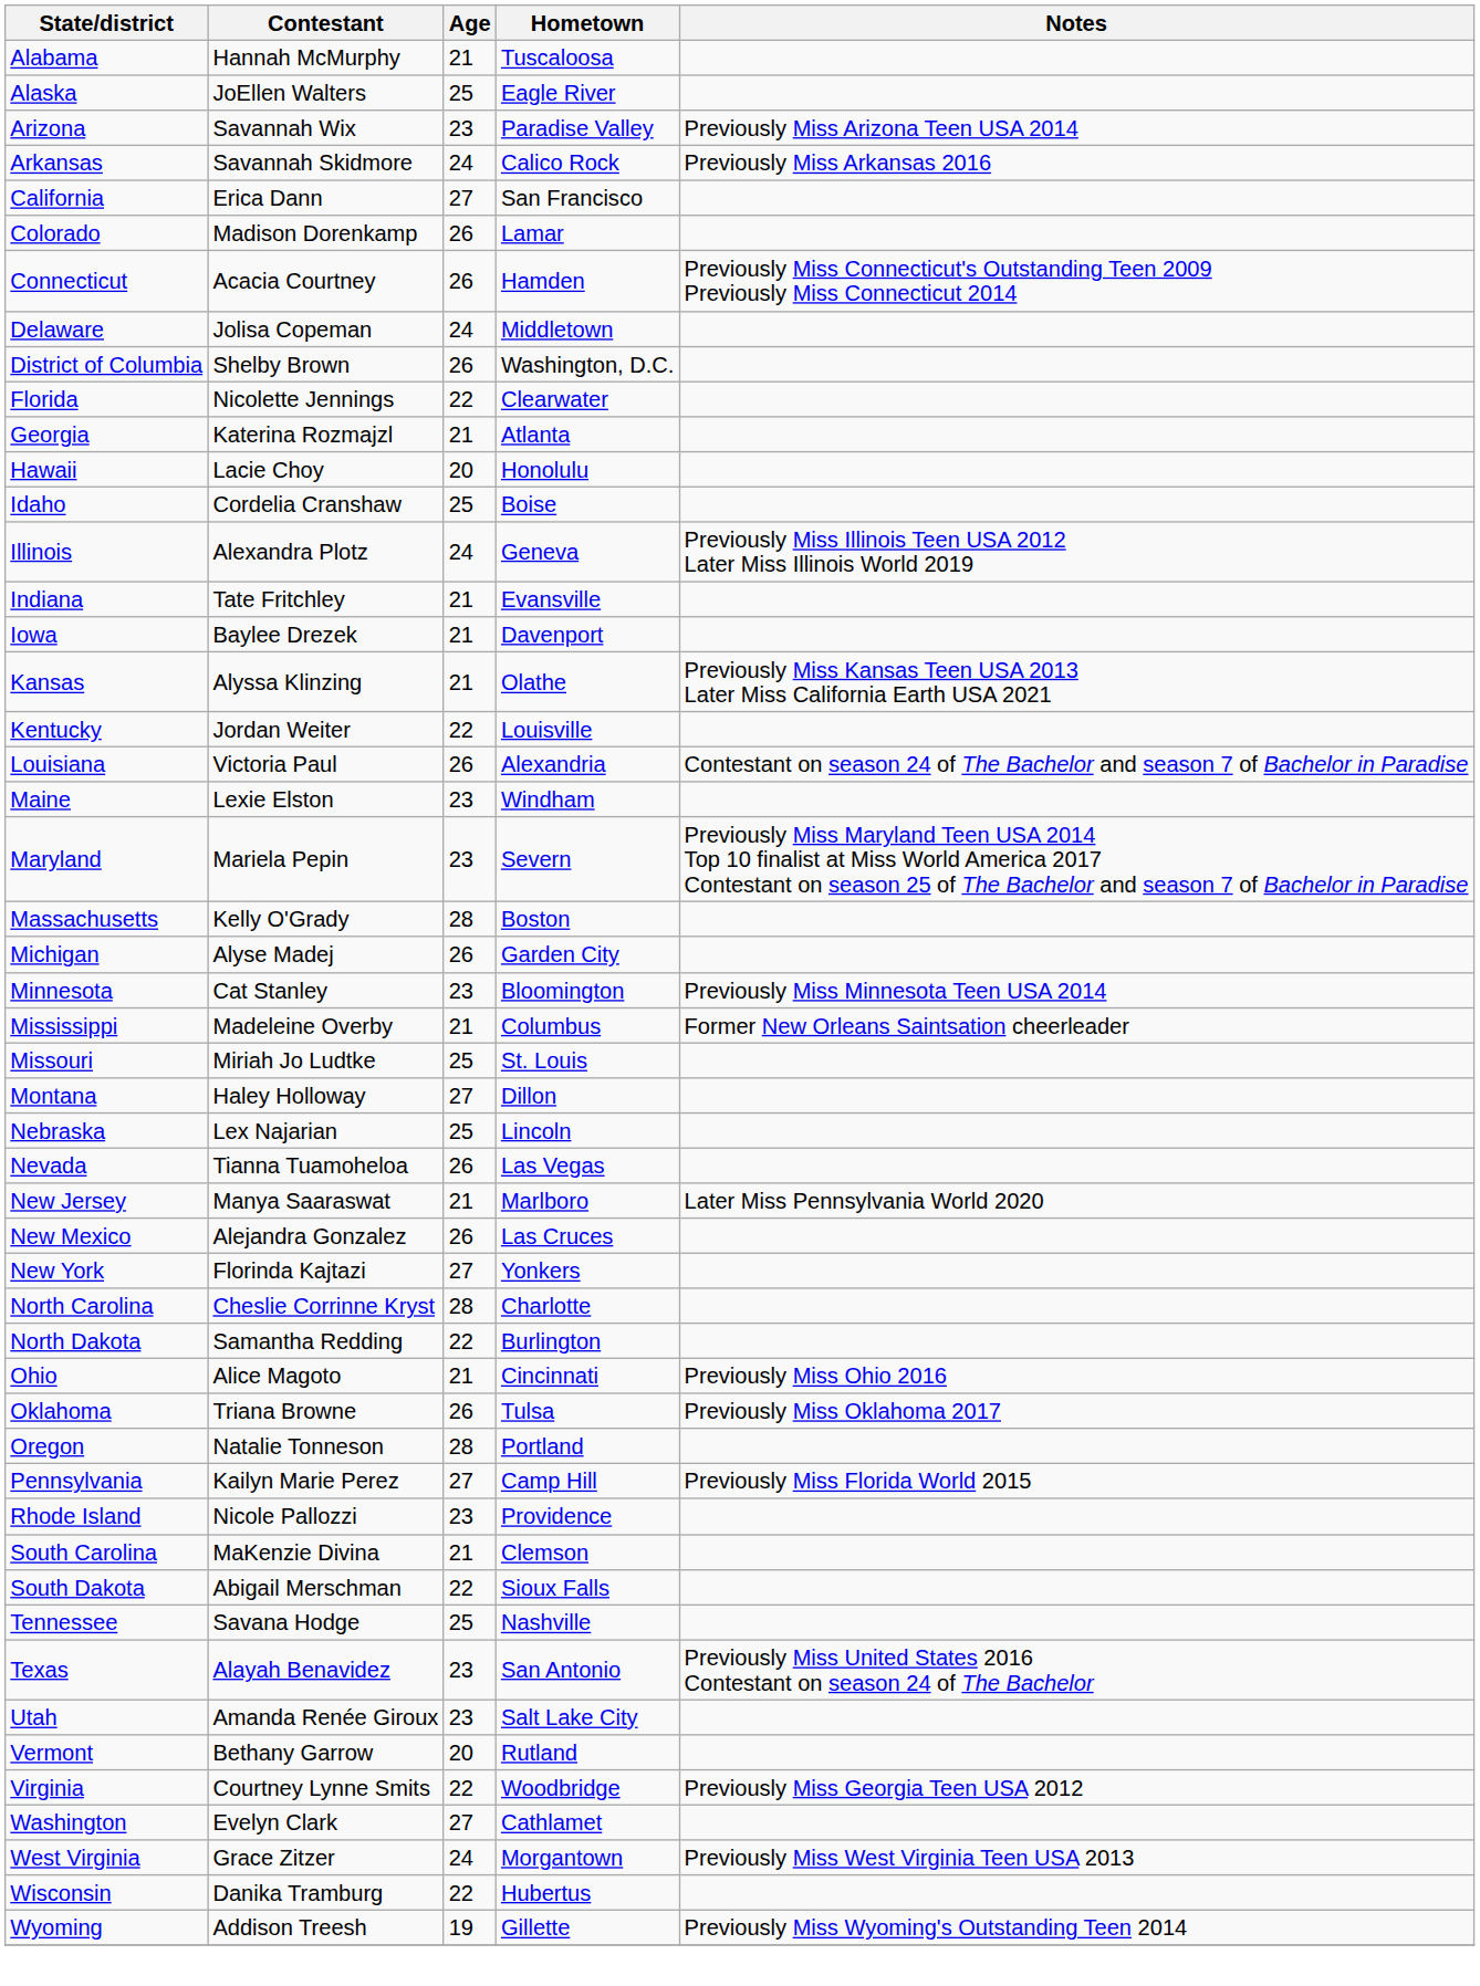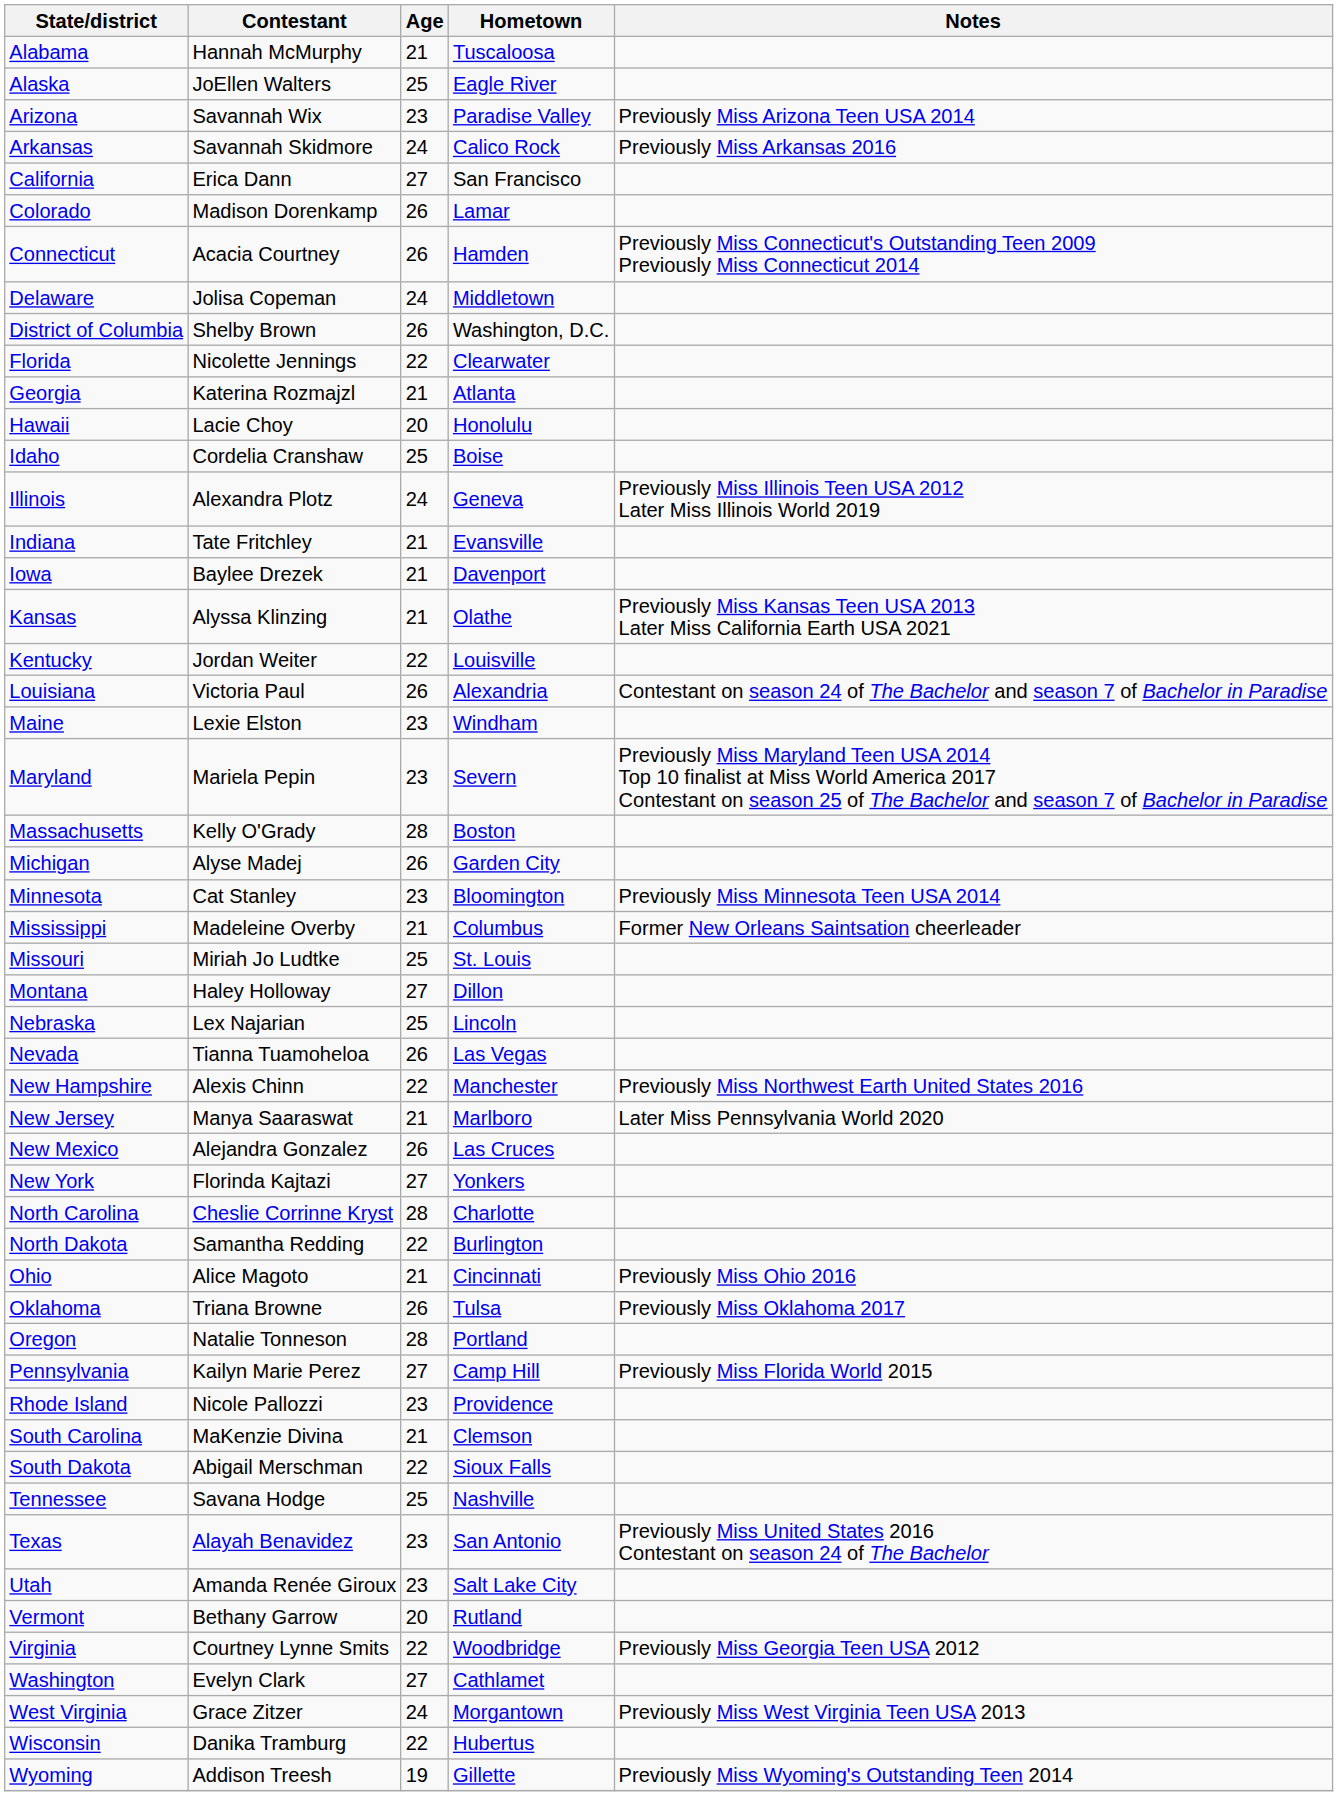+ row: New Hampshire | Alexis Chinn | 22 | Manchester | Previously Miss Northwest Earth United States 2016
